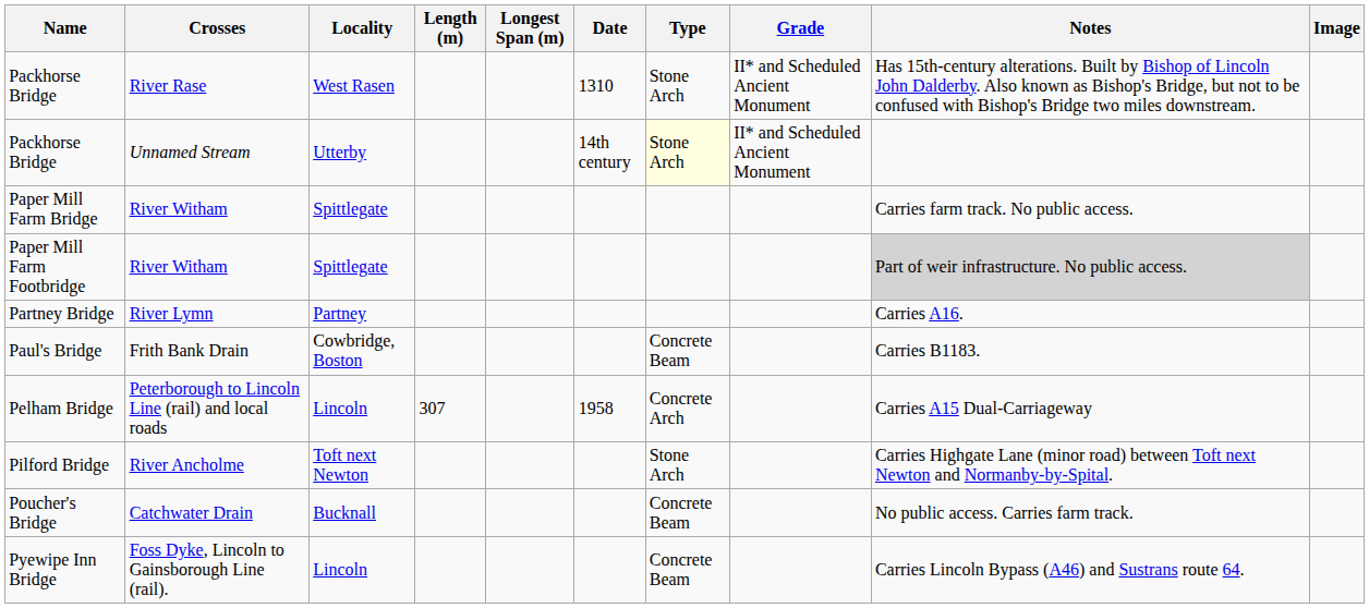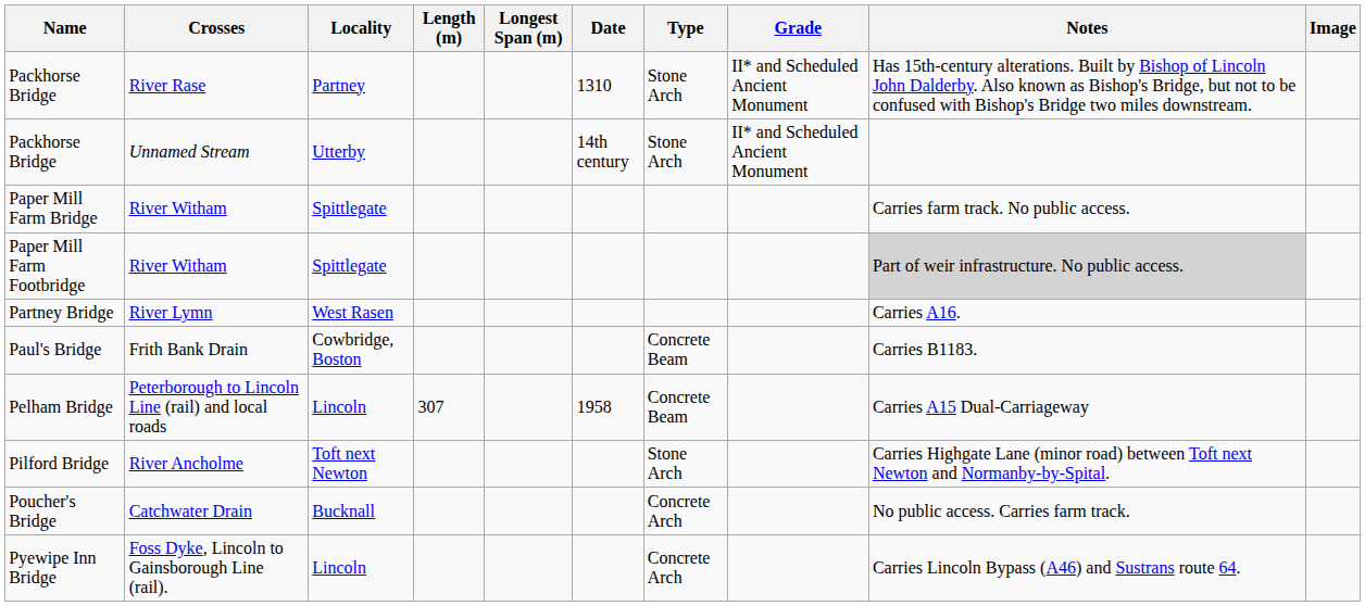Packhorse Bridge / River Rase | Locality: West Rasen -> Partney
Packhorse Bridge / Unnamed Stream | Type: lightyellow background -> no background
Partney Bridge | Locality: Partney -> West Rasen
Pelham Bridge | Type: Concrete Arch -> Concrete Beam
Poucher's Bridge | Type: Concrete Beam -> Concrete Arch
Pyewipe Inn Bridge | Type: Concrete Beam -> Concrete Arch
